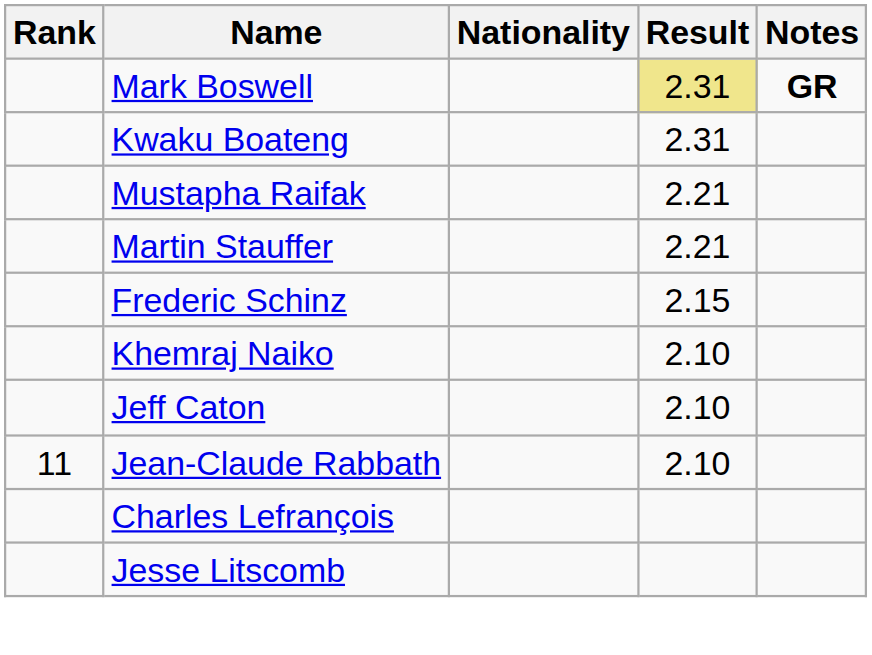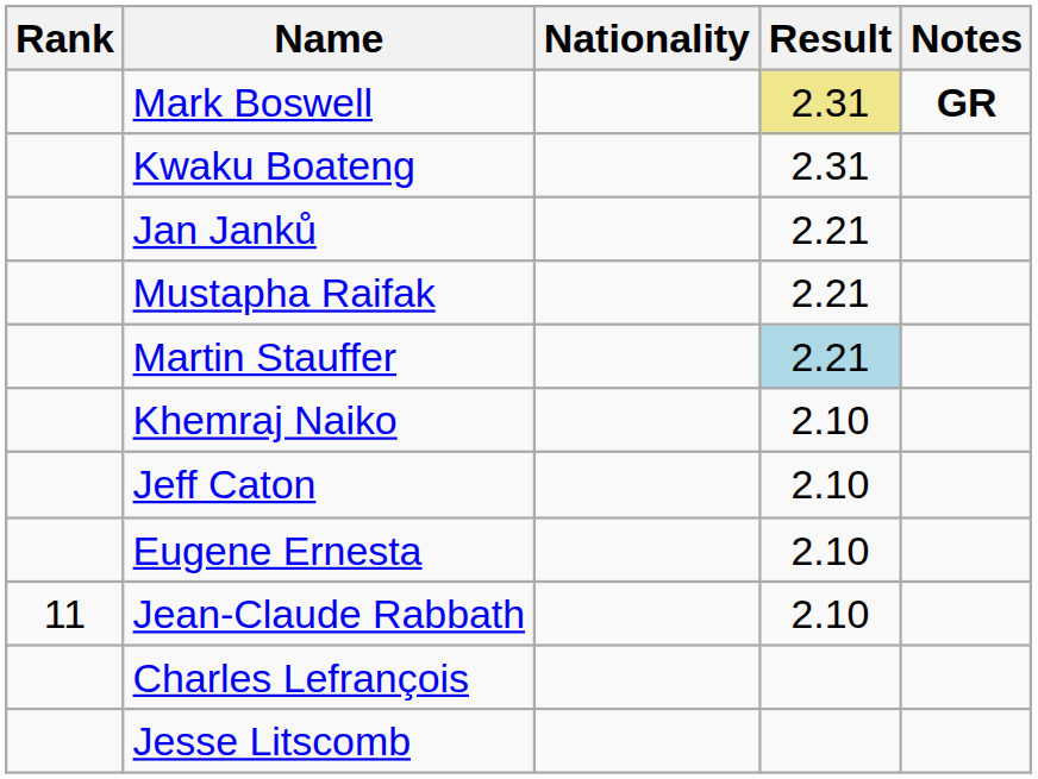+ row: Jan Janků | 2.21
Martin Stauffer | Result: no background -> lightblue background
- row: Frederic Schinz | 2.15
+ row: Eugene Ernesta | 2.10
